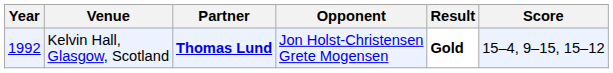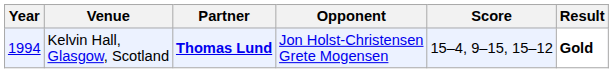columns swapped: Score <-> Result
Kelvin Hall, Glasgow, Scotland | Year: 1992 -> 1994
